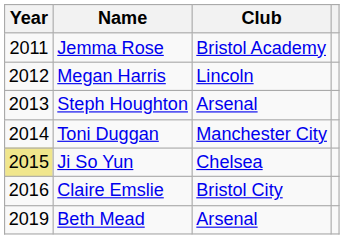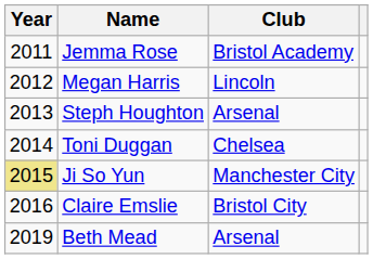Toni Duggan | Club: Manchester City -> Chelsea
Ji So Yun | Club: Chelsea -> Manchester City
